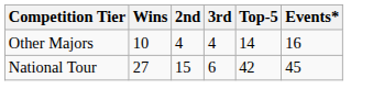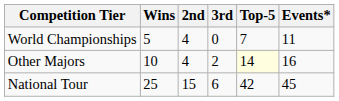+ row: World Championships | 5 | 4 | 0 | 7 | 11
Other Majors | 3rd: 4 -> 2
Other Majors | Top-5: no background -> lightyellow background
National Tour | Wins: 27 -> 25
